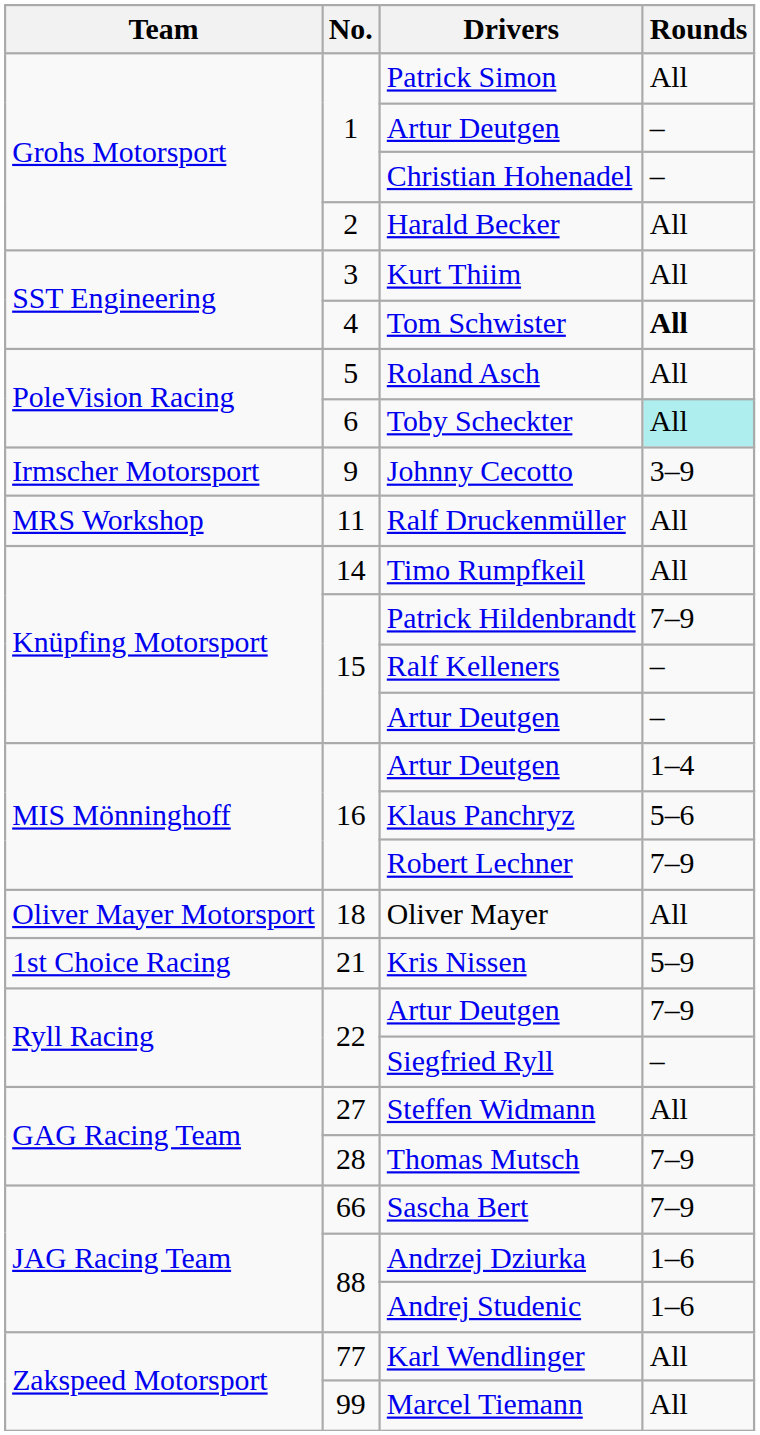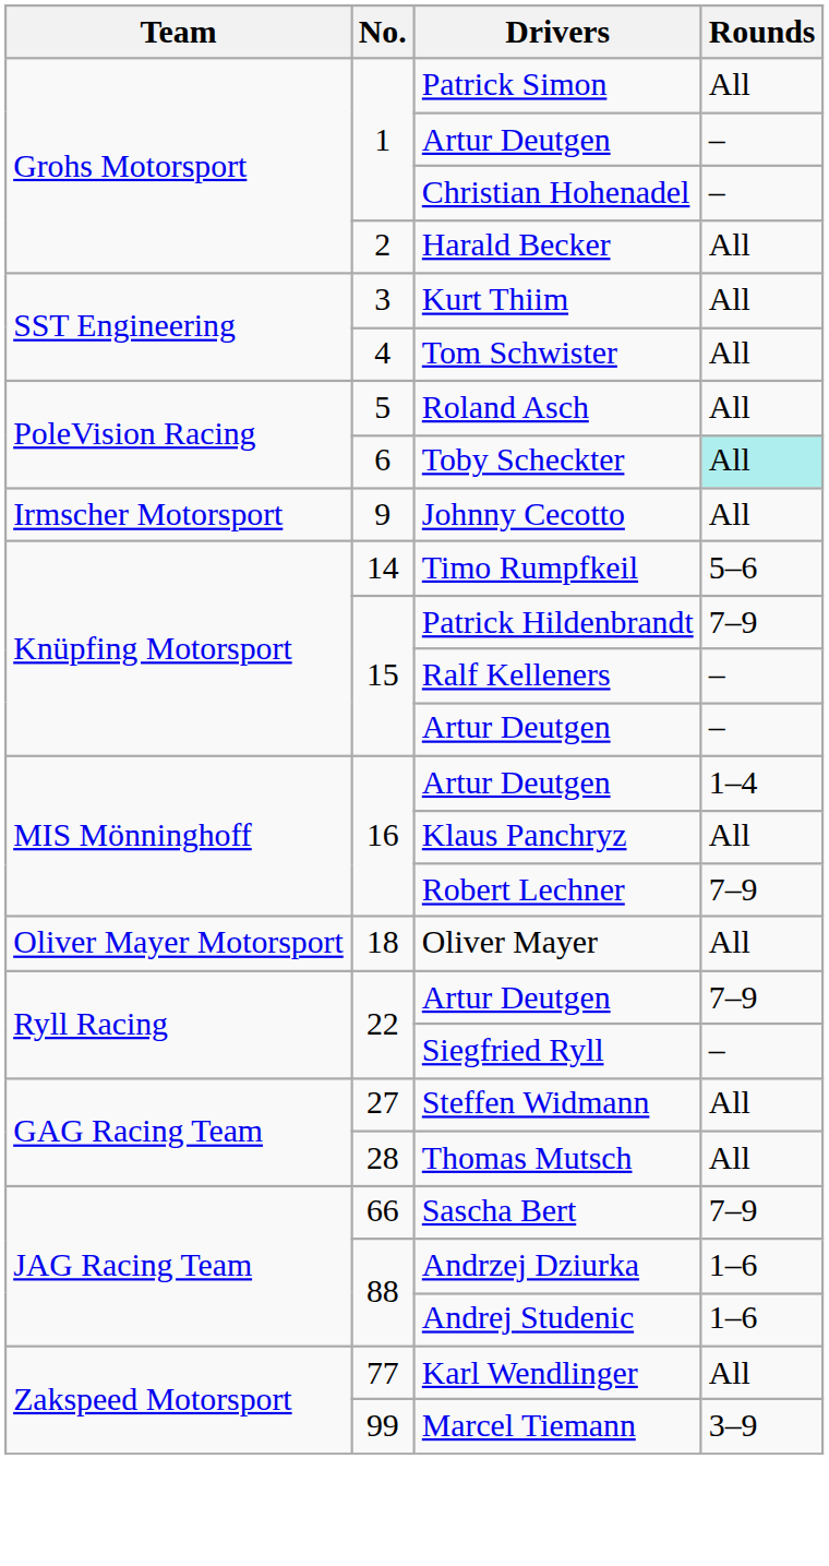Tom Schwister | Rounds: bold -> normal
Johnny Cecotto | Rounds: 3–9 -> All
- row: MRS Workshop | 11 | Ralf Druckenmüller | All
Timo Rumpfkeil | Rounds: All -> 5–6
Klaus Panchryz | Rounds: 5–6 -> All
- row: 1st Choice Racing | 21 | Kris Nissen | 5–9
Thomas Mutsch | Rounds: 7–9 -> All
Marcel Tiemann | Rounds: All -> 3–9
